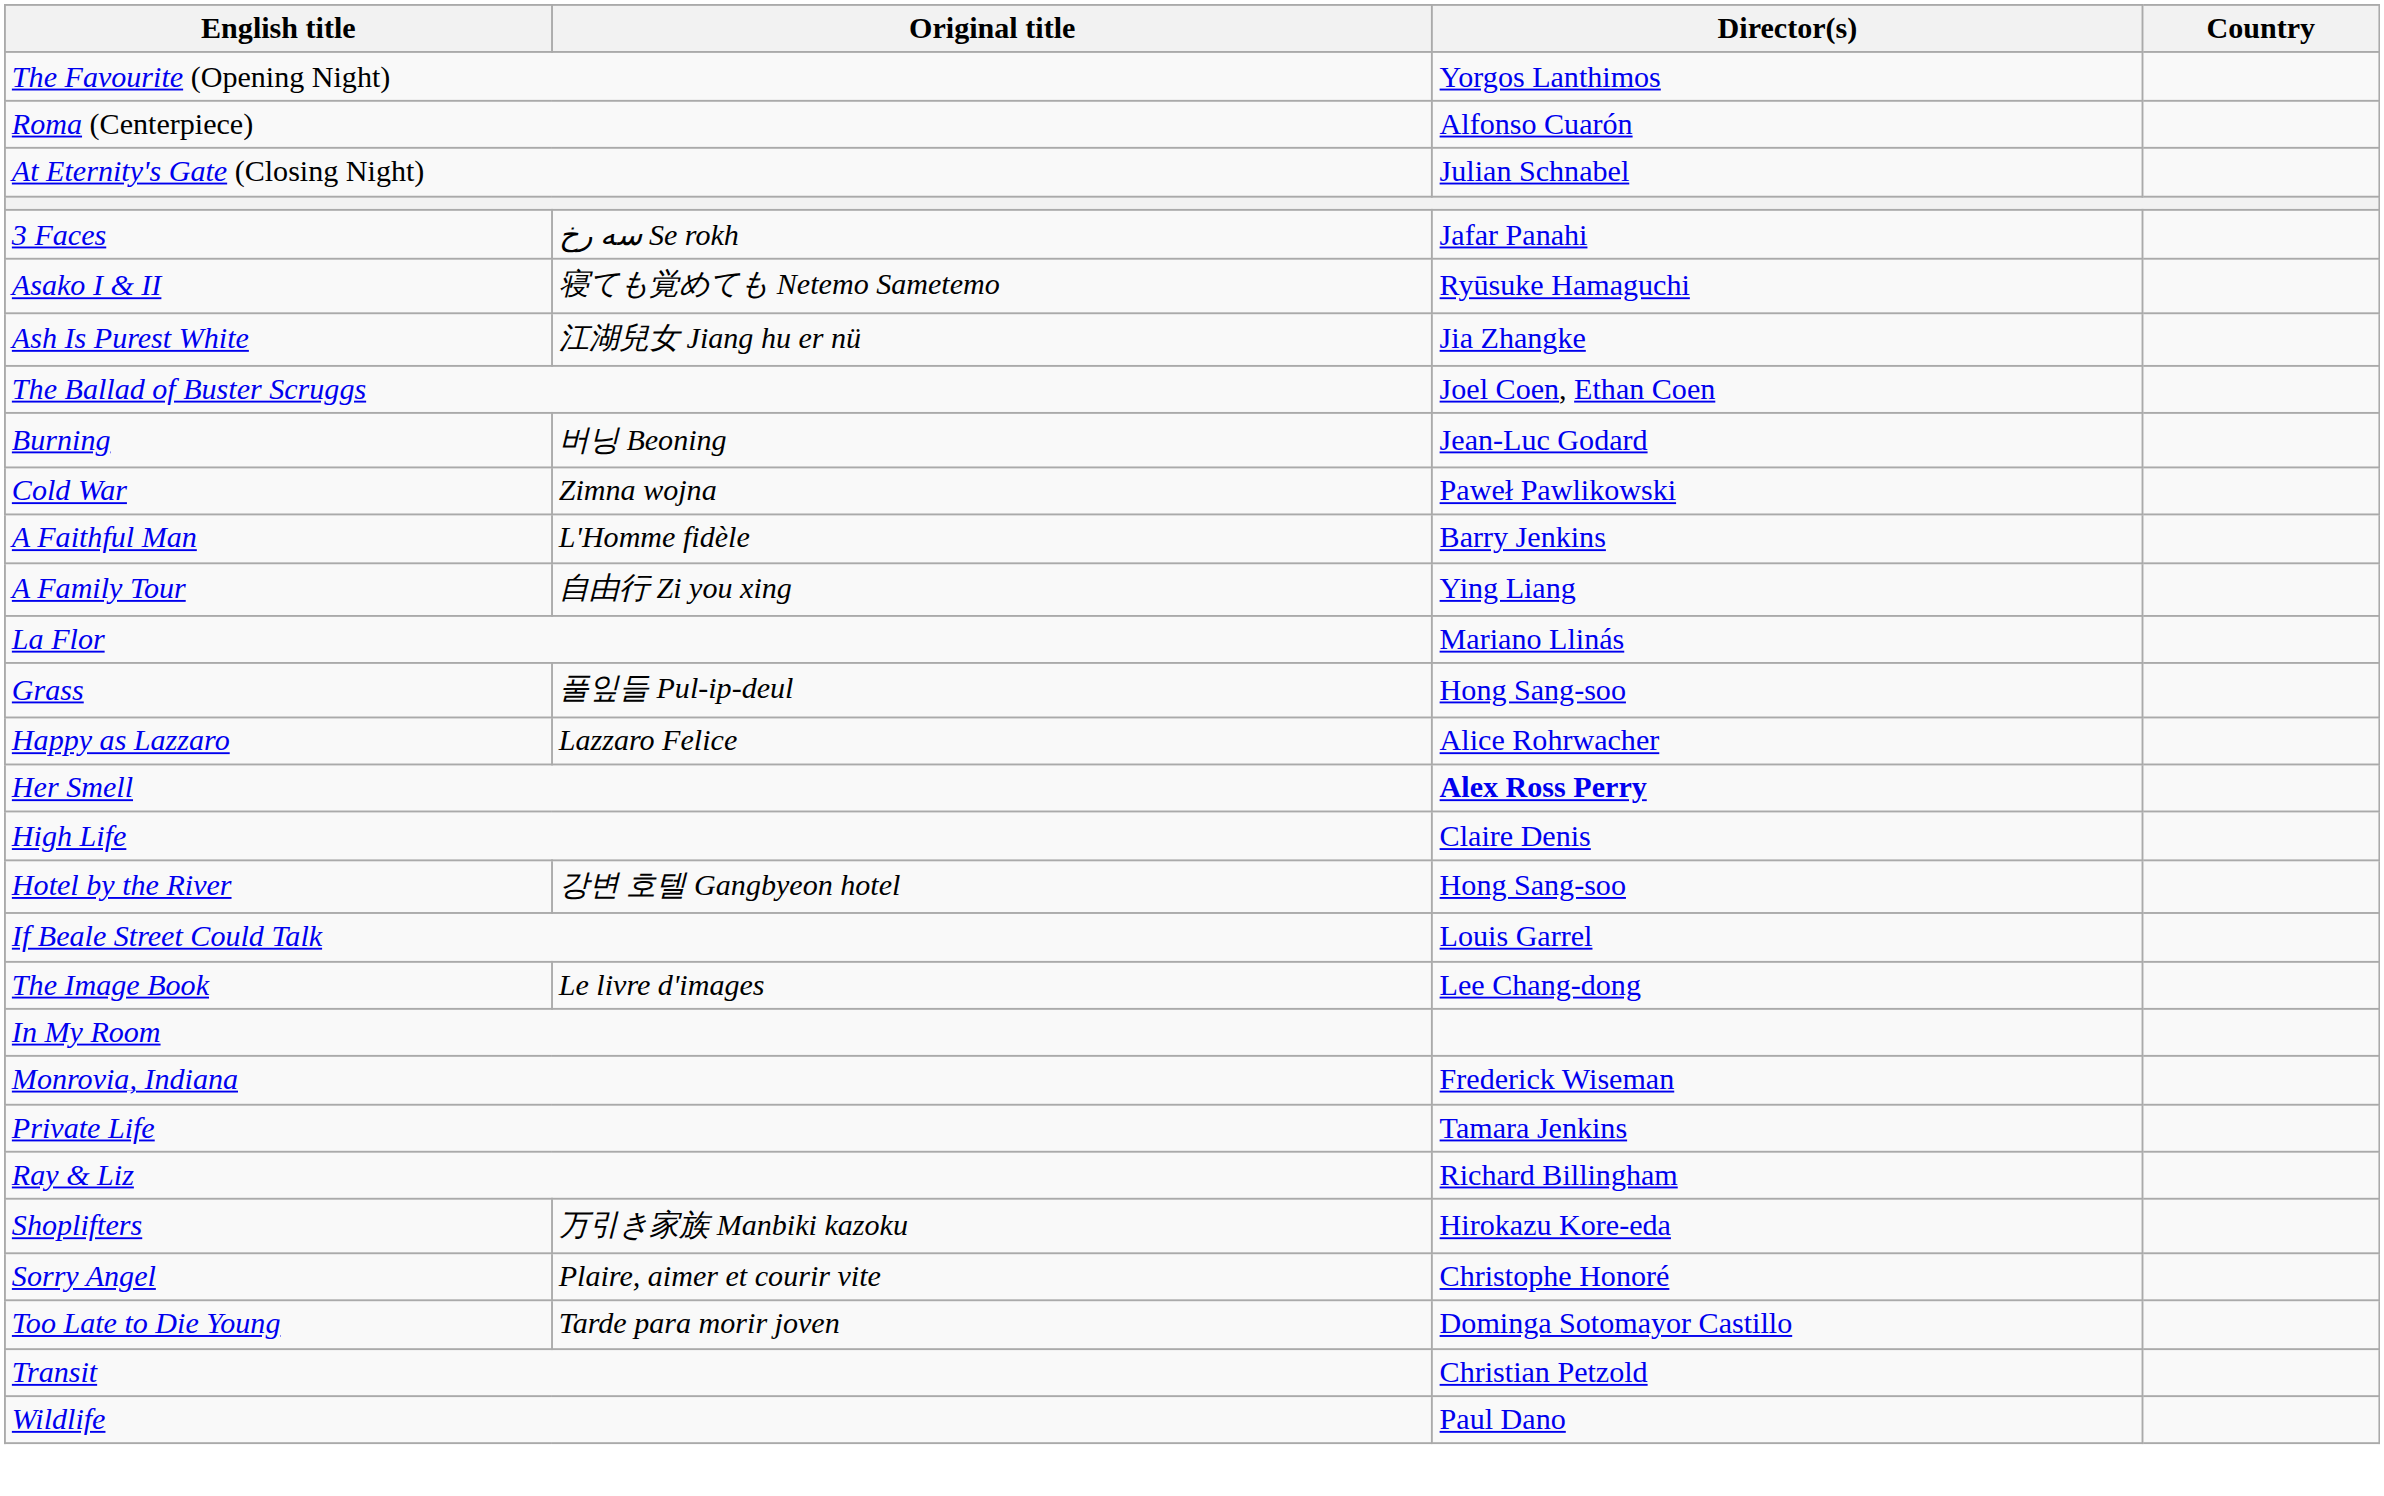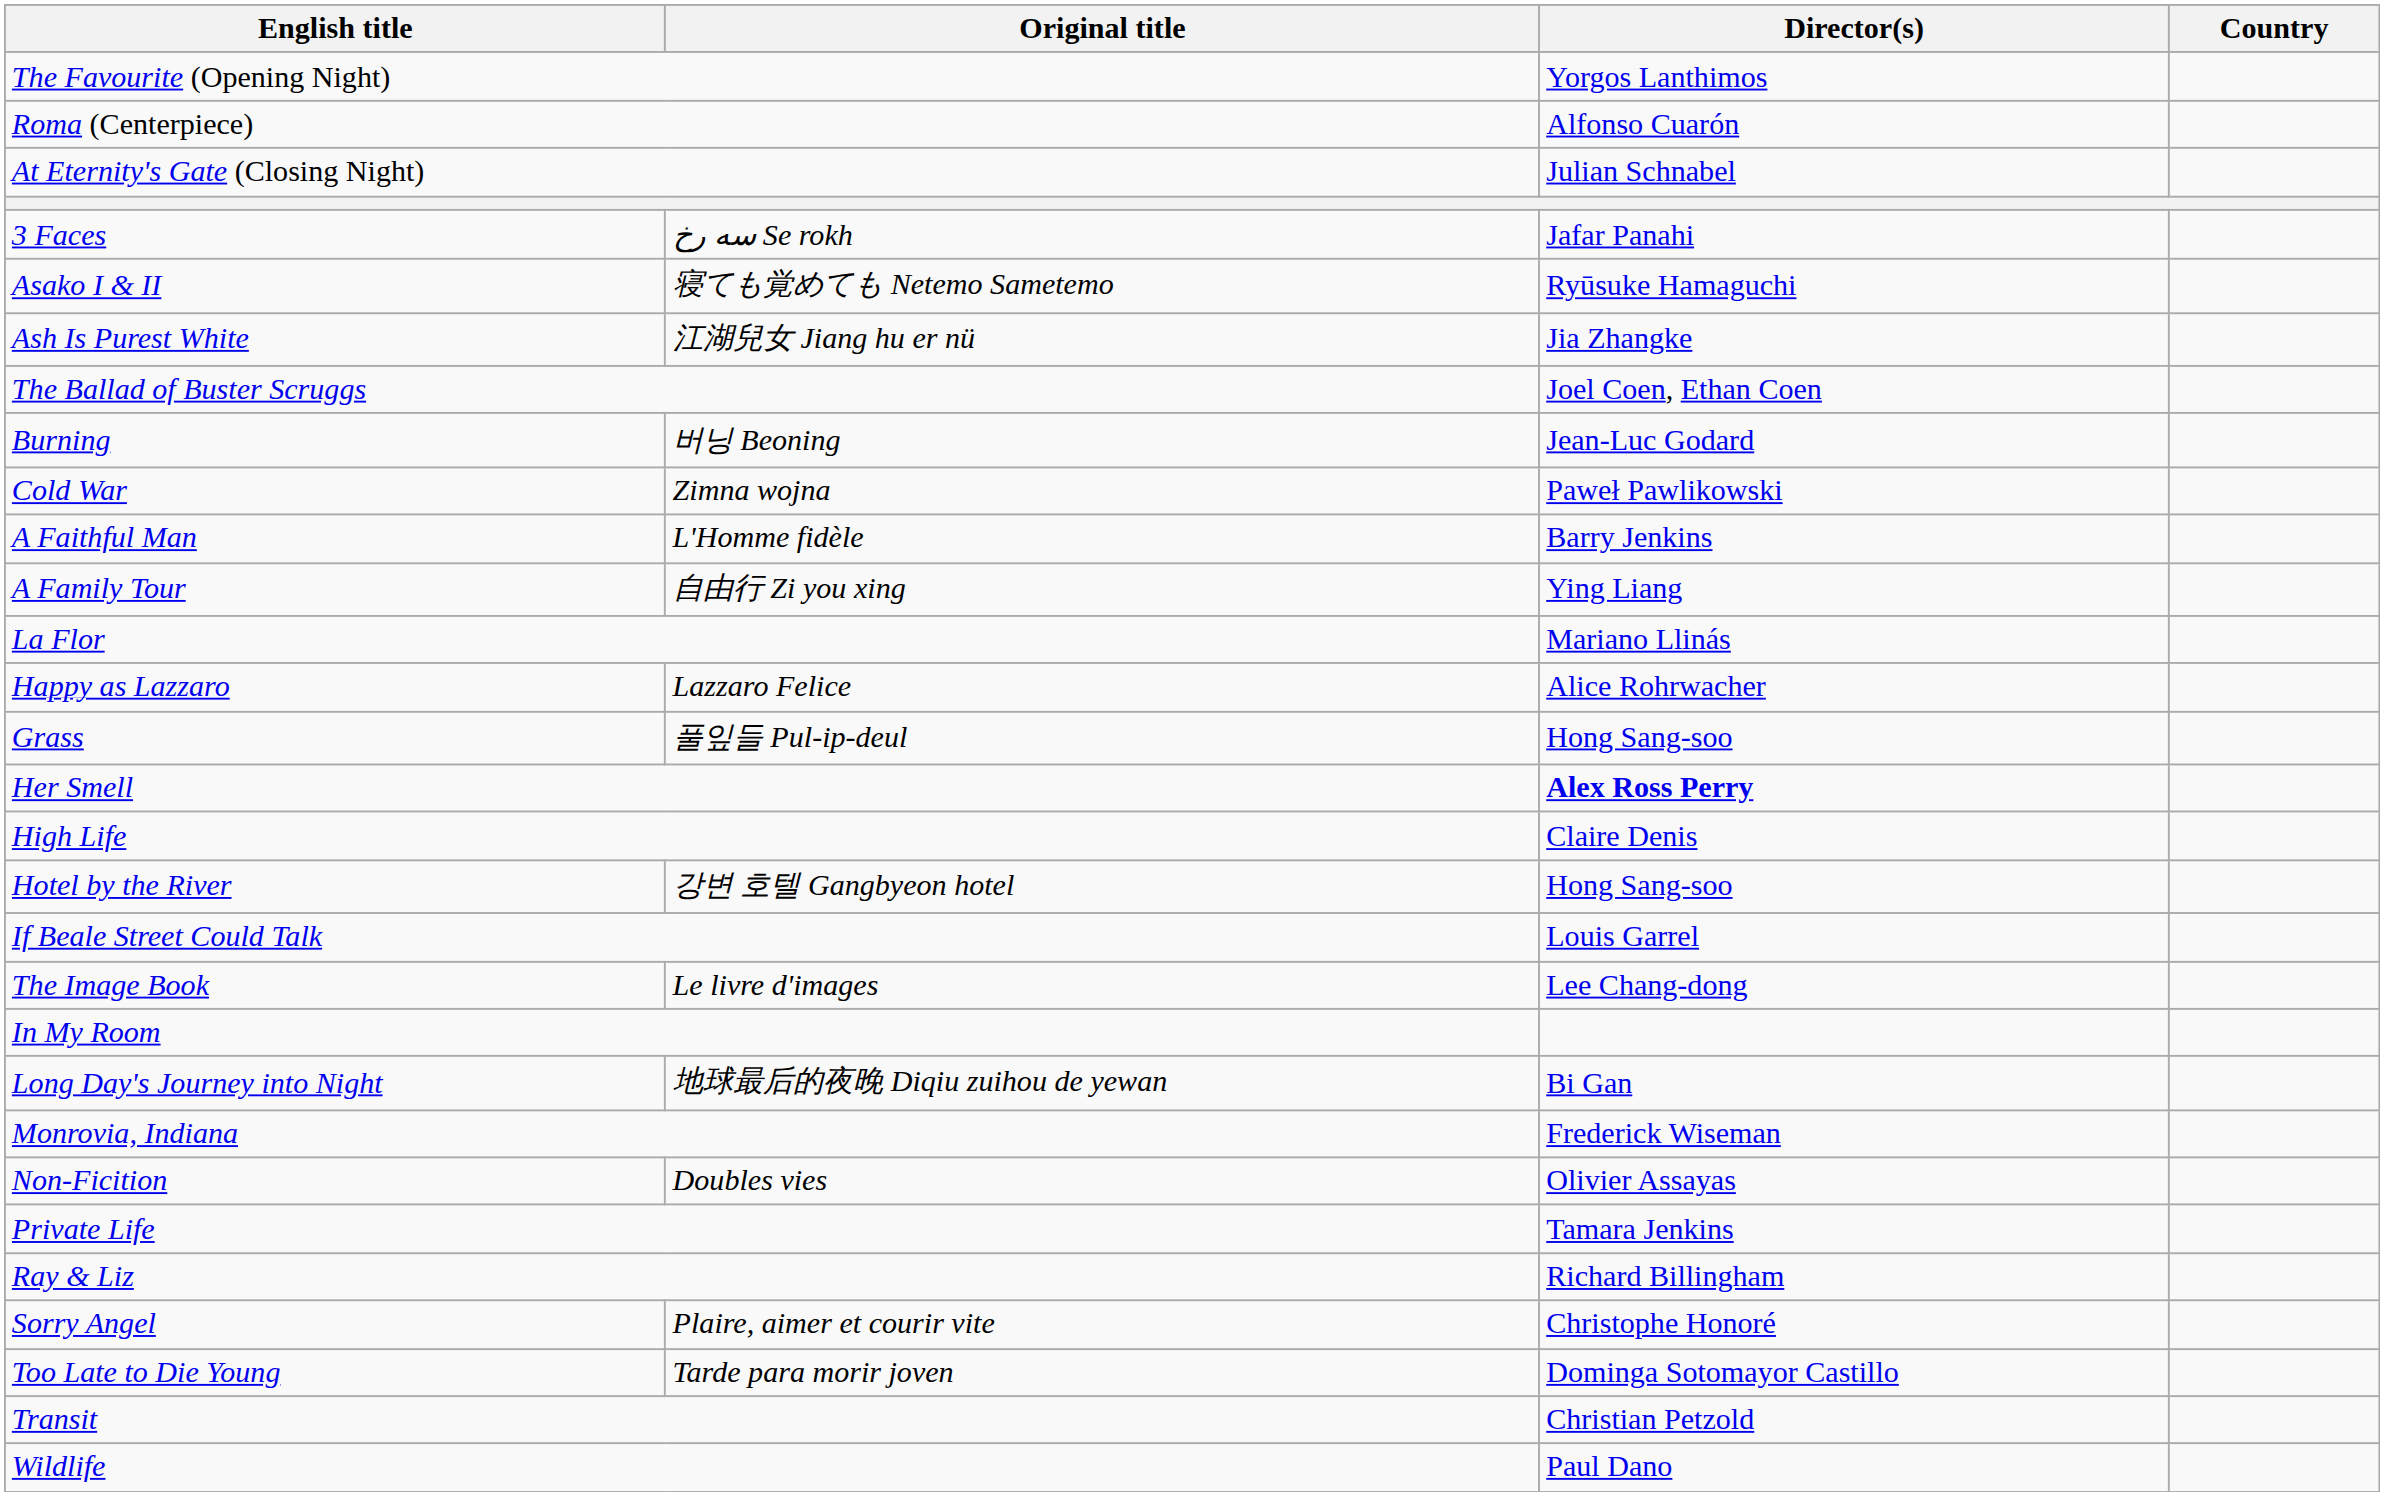rows swapped: Grass <-> Happy as Lazzaro
+ row: Long Day's Journey into Night | 地球最后的夜晚 Diqiu zuihou de yewan | Bi Gan
+ row: Non-Ficition | Doubles vies | Olivier Assayas
- row: Shoplifters | 万引き家族 Manbiki kazoku | Hirokazu Kore-eda
